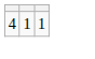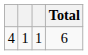+ column: Total | 6
